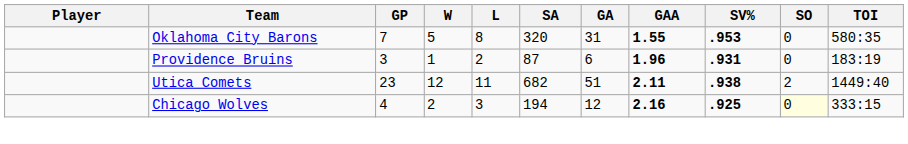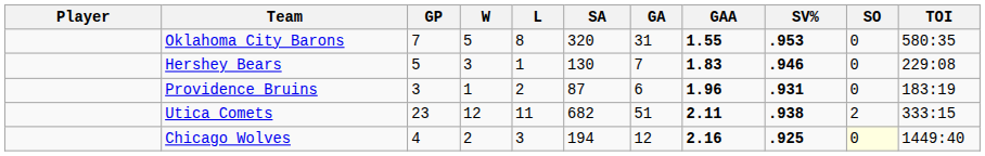+ row: Hershey Bears | 5 | 3 | 1 | 130 | 7 | 1.83 | .946 | 0 | 229:08
Utica Comets | TOI: 1449:40 -> 333:15
Chicago Wolves | TOI: 333:15 -> 1449:40
